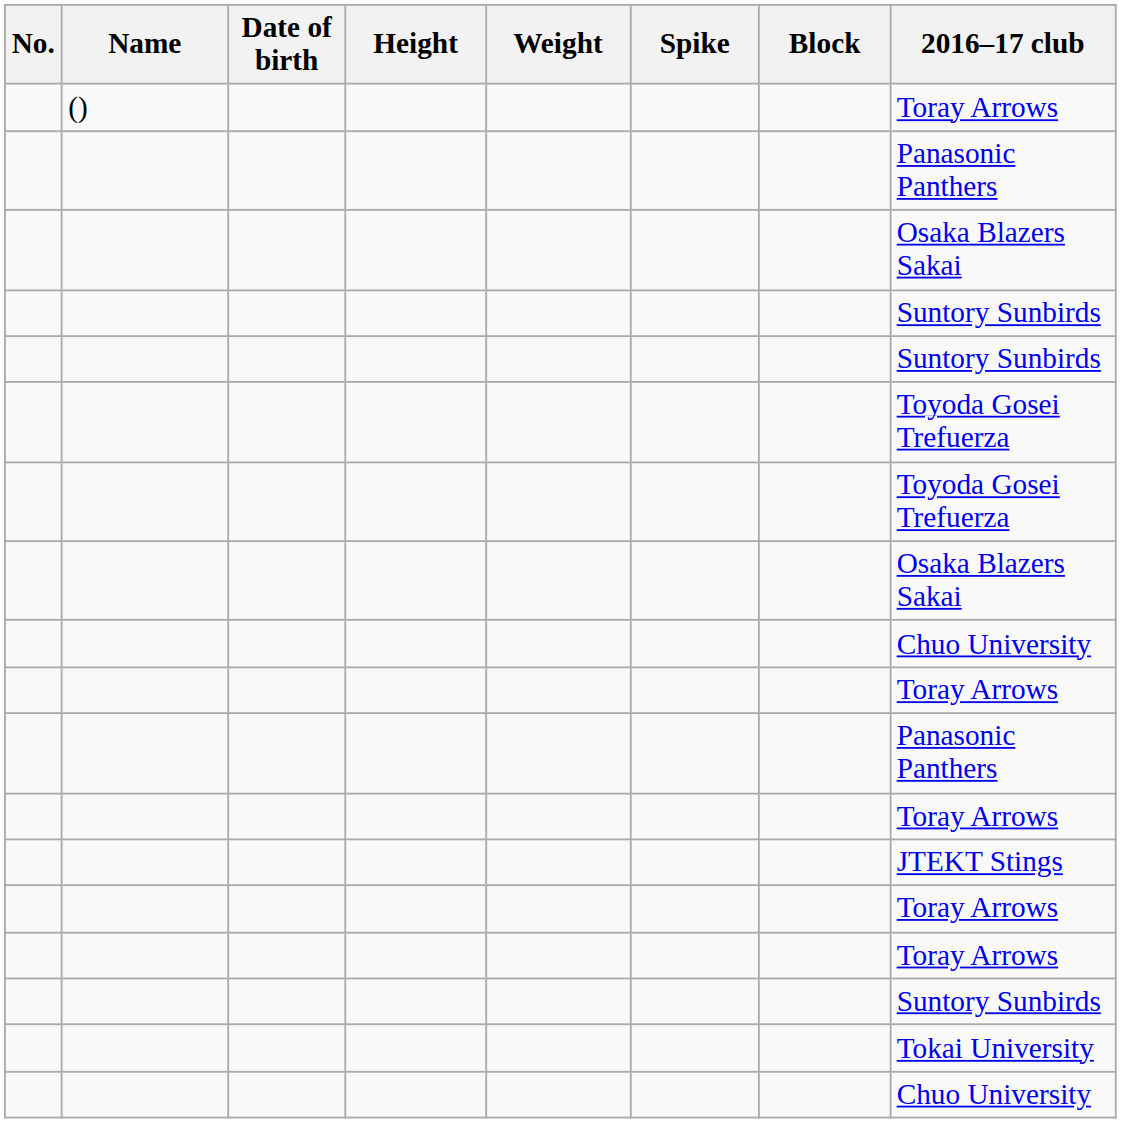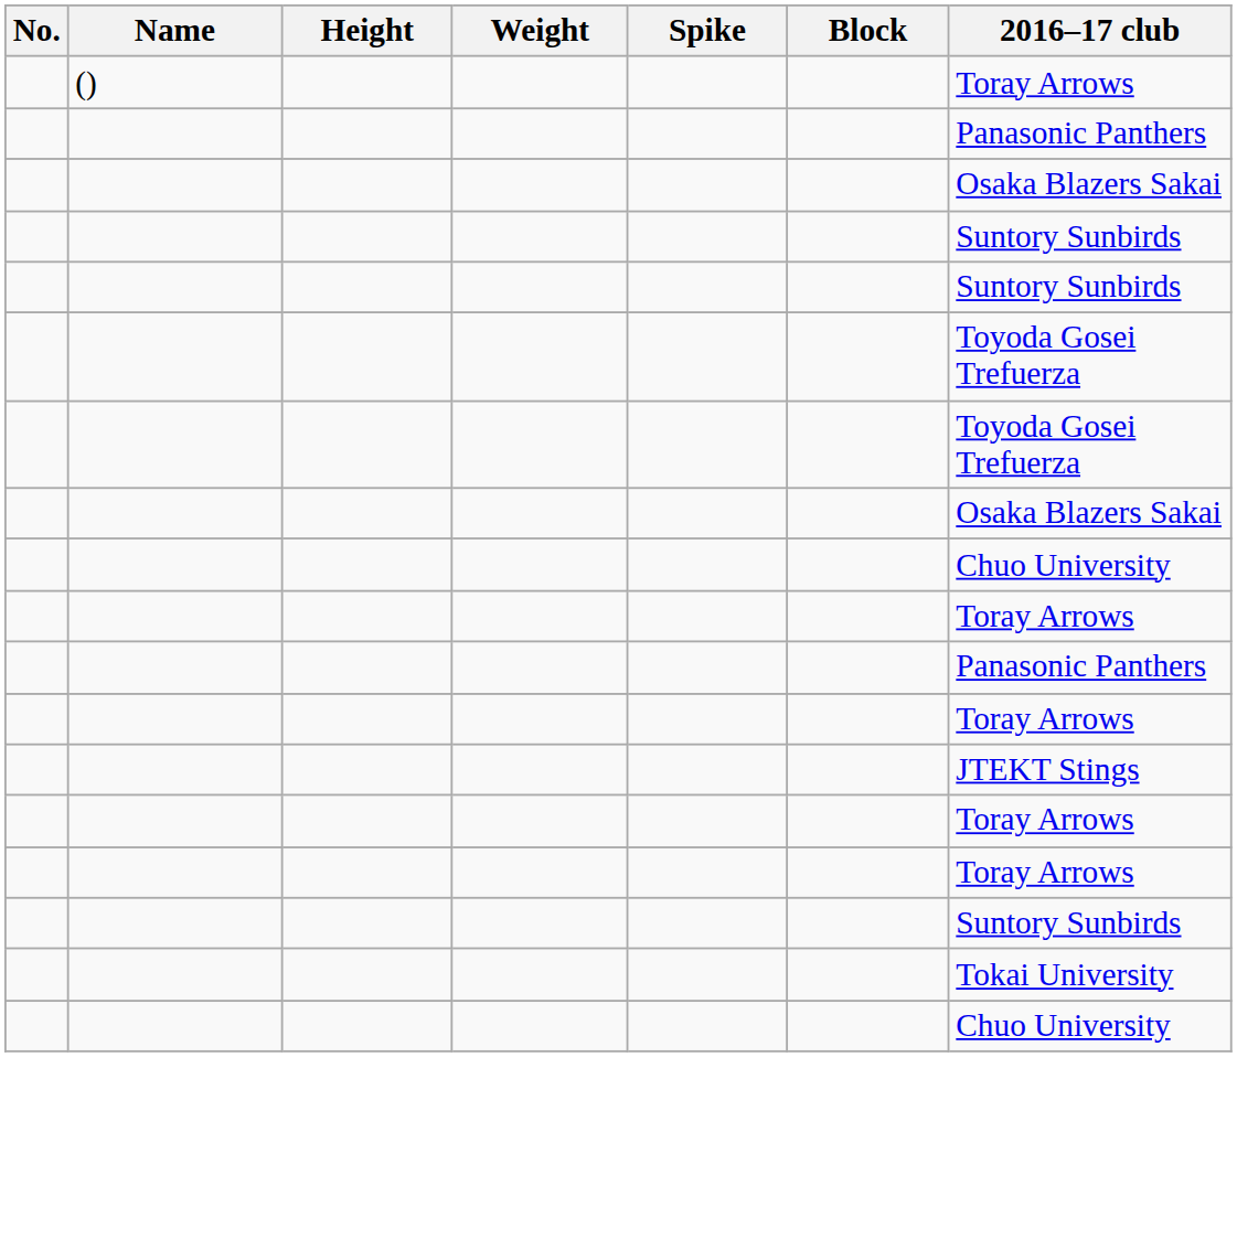- column: Date of birth
